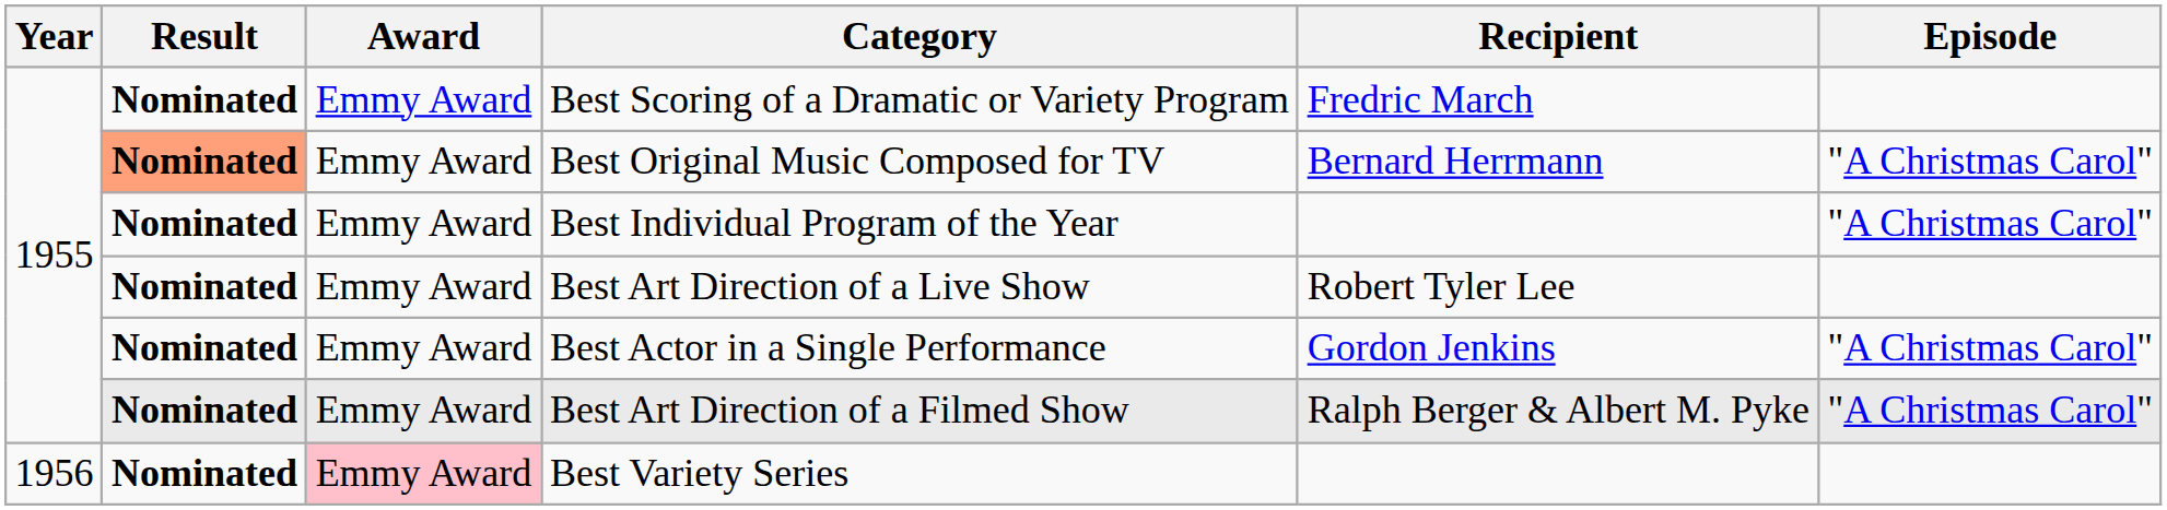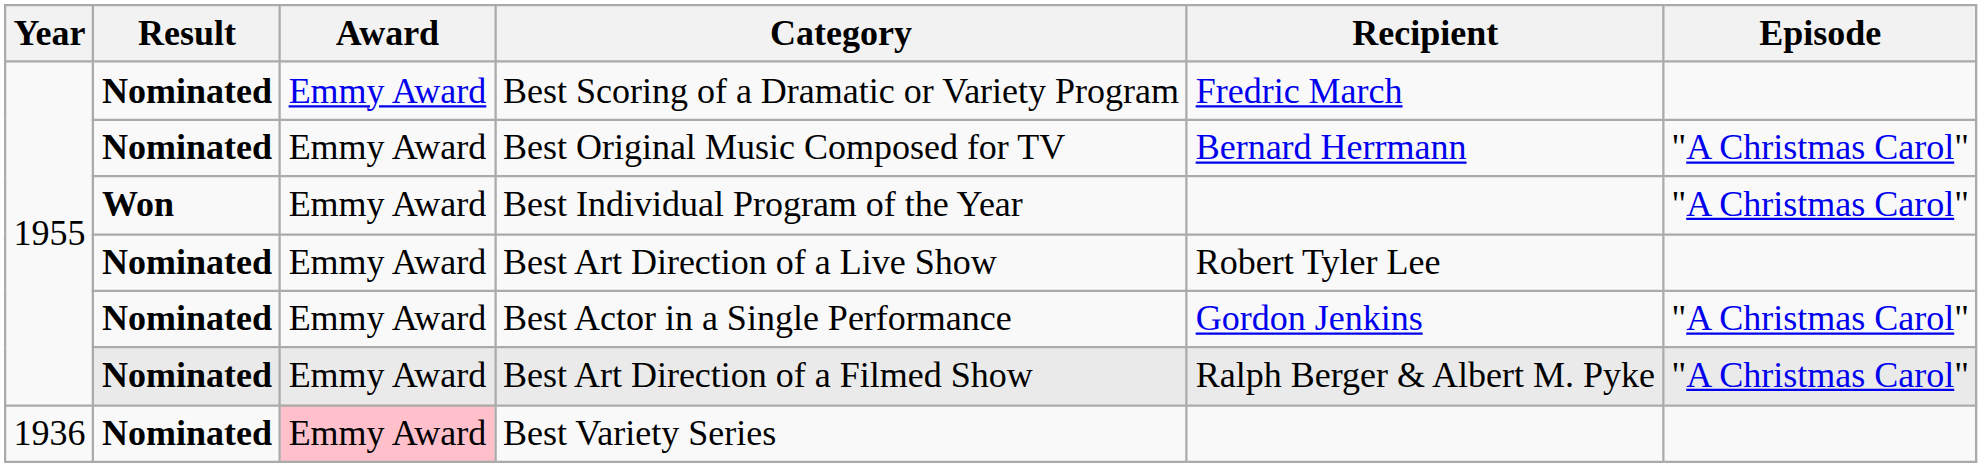Best Original Music Composed for TV | Result: lightsalmon background -> no background
Best Individual Program of the Year | Result: Nominated -> Won
Best Variety Series | Year: 1956 -> 1936
